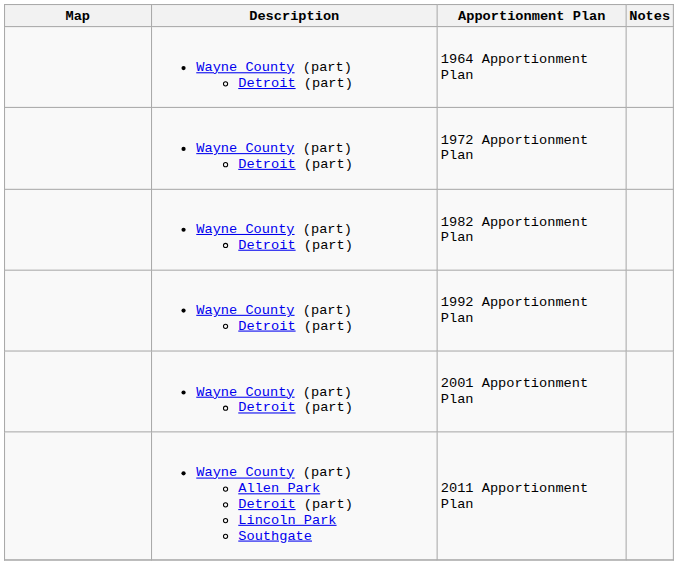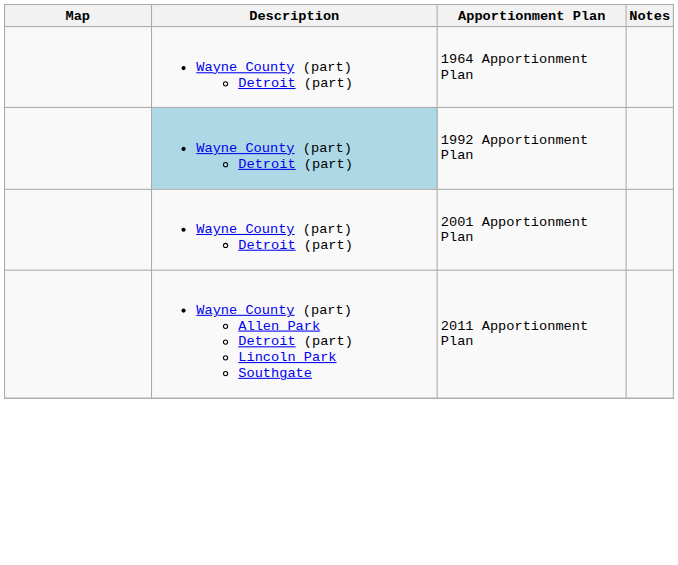- row: Wayne County (part) Detroit (part) | 1972 Apportionment Plan
- row: Wayne County (part) Detroit (part) | 1982 Apportionment Plan
1992 Apportionment Plan | Description: no background -> lightblue background
